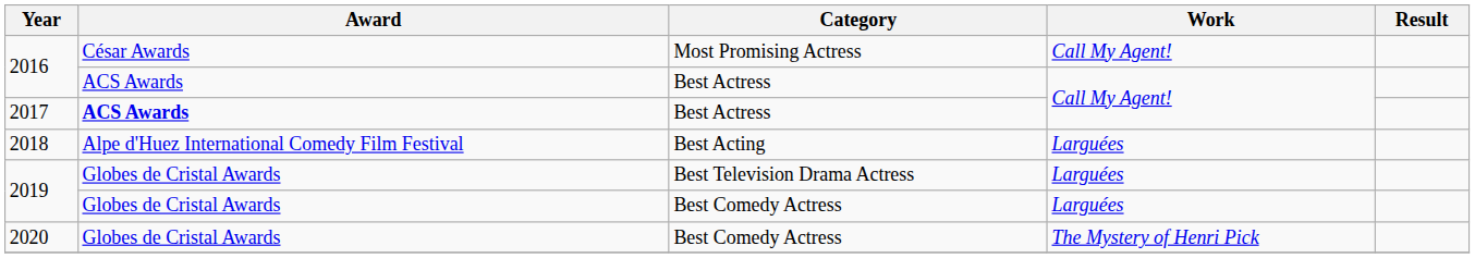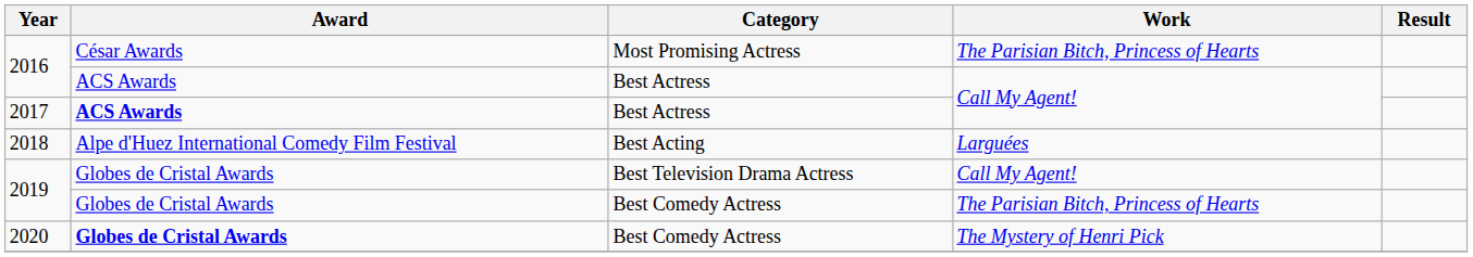2016 / Most Promising Actress | Work: Call My Agent! -> The Parisian Bitch, Princess of Hearts
2019 / Best Television Drama Actress | Work: Larguées -> Call My Agent!
2019 / Best Comedy Actress | Work: Larguées -> The Parisian Bitch, Princess of Hearts
2020 | Award: normal -> bold
